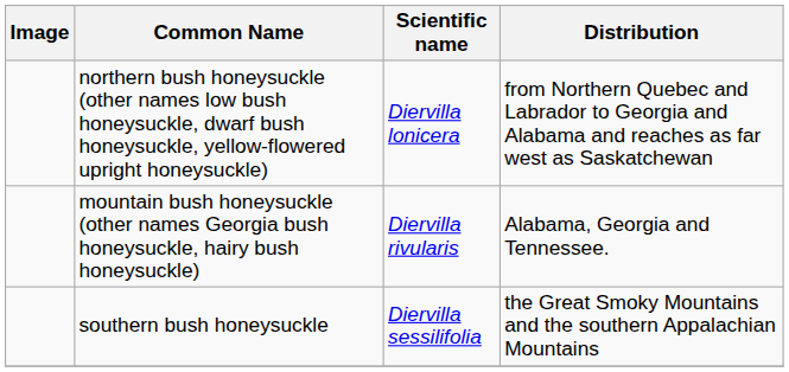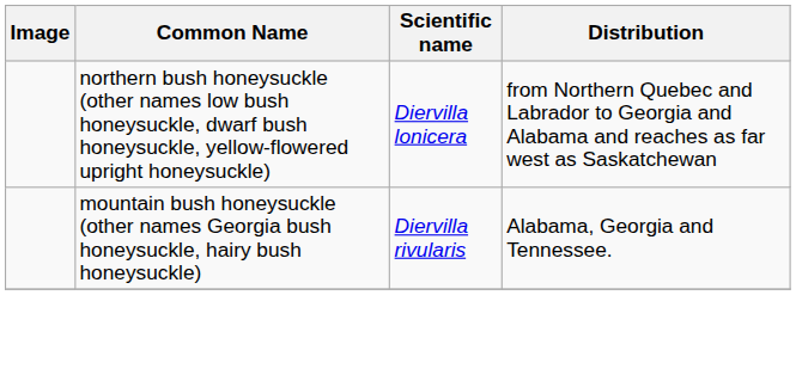- row: southern bush honeysuckle | Diervilla sessilifolia | the Great Smoky Mountains and the southern Appalachian Mountains
